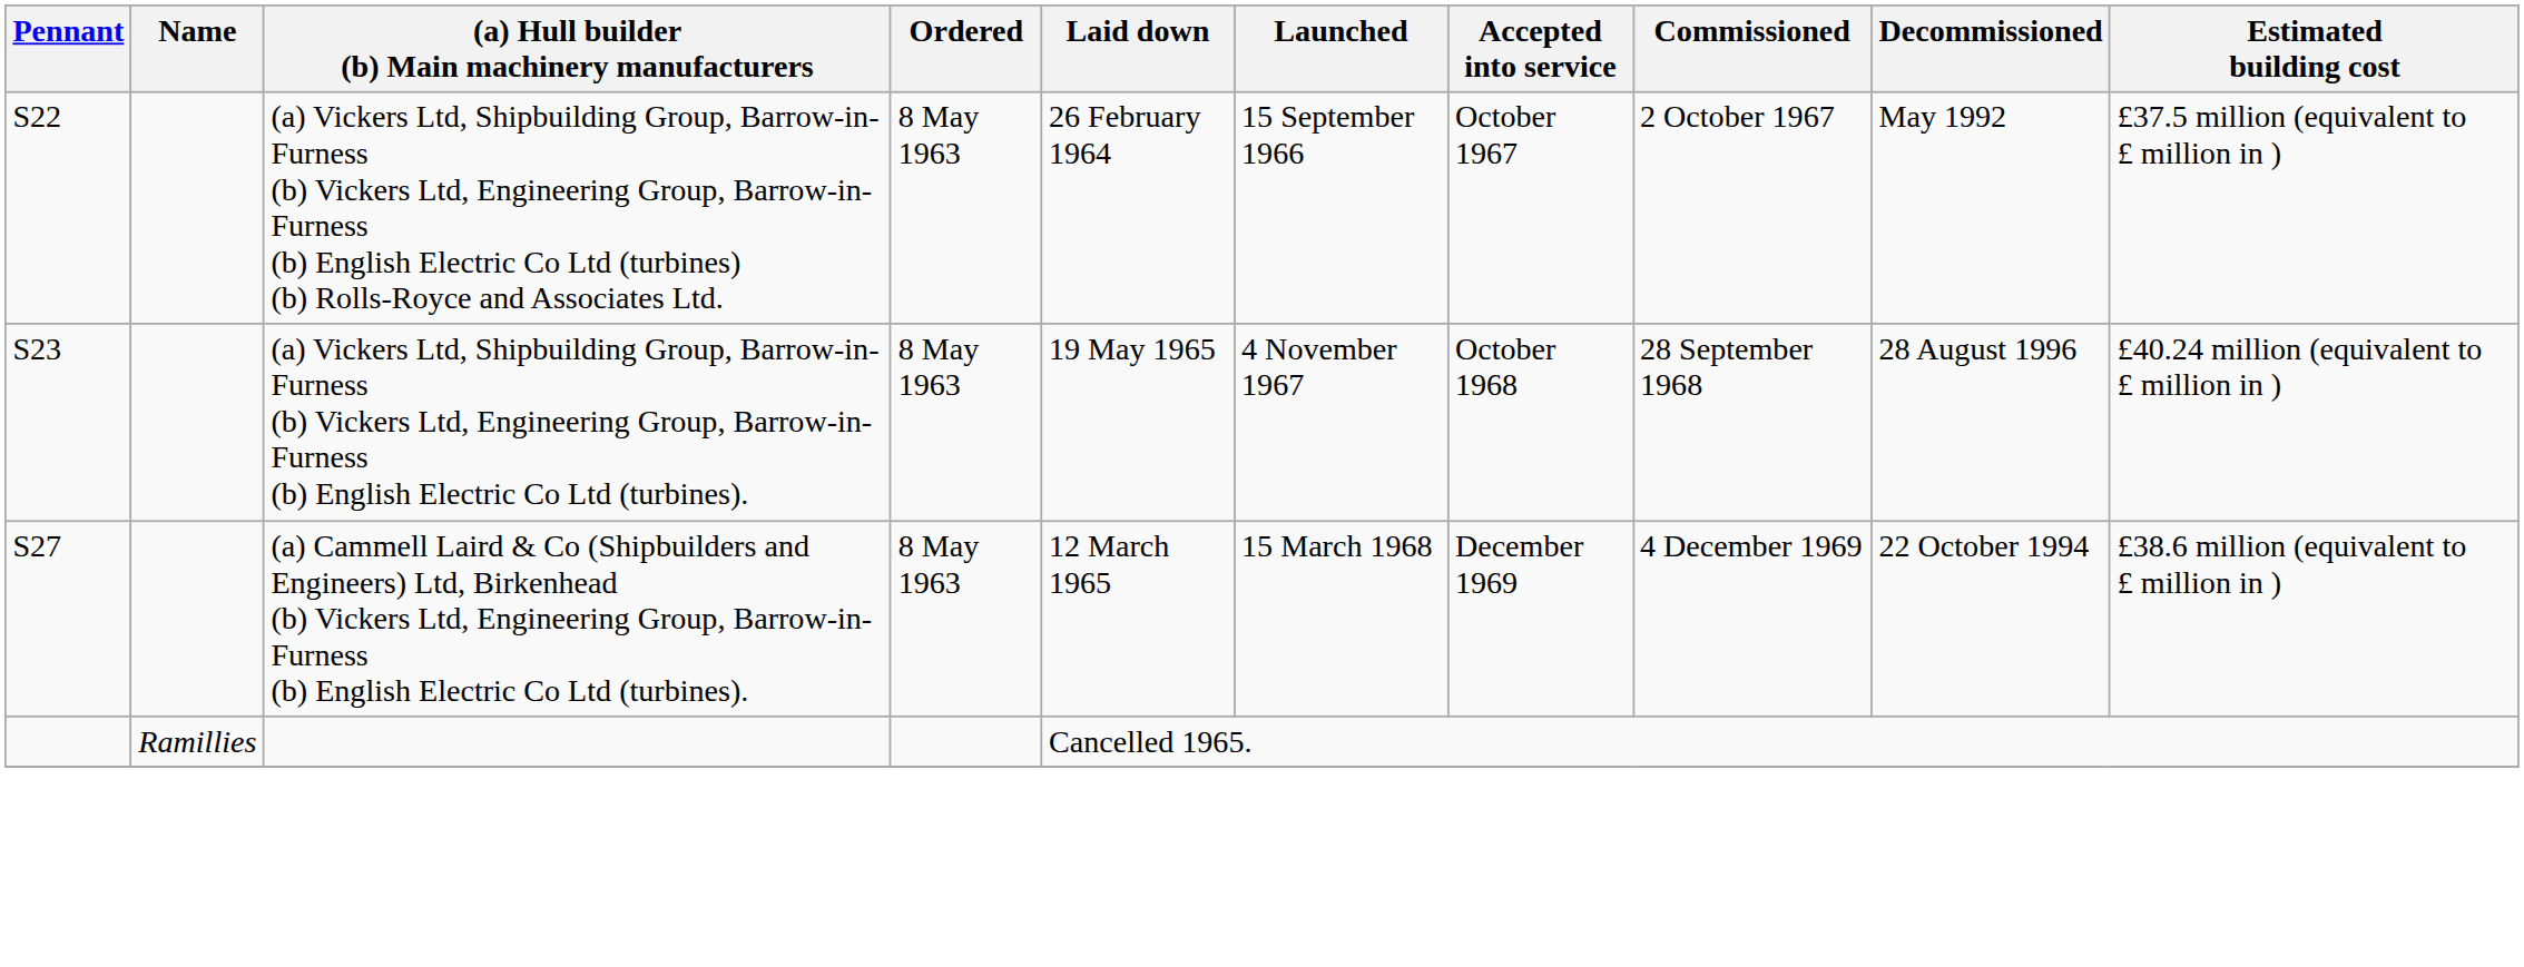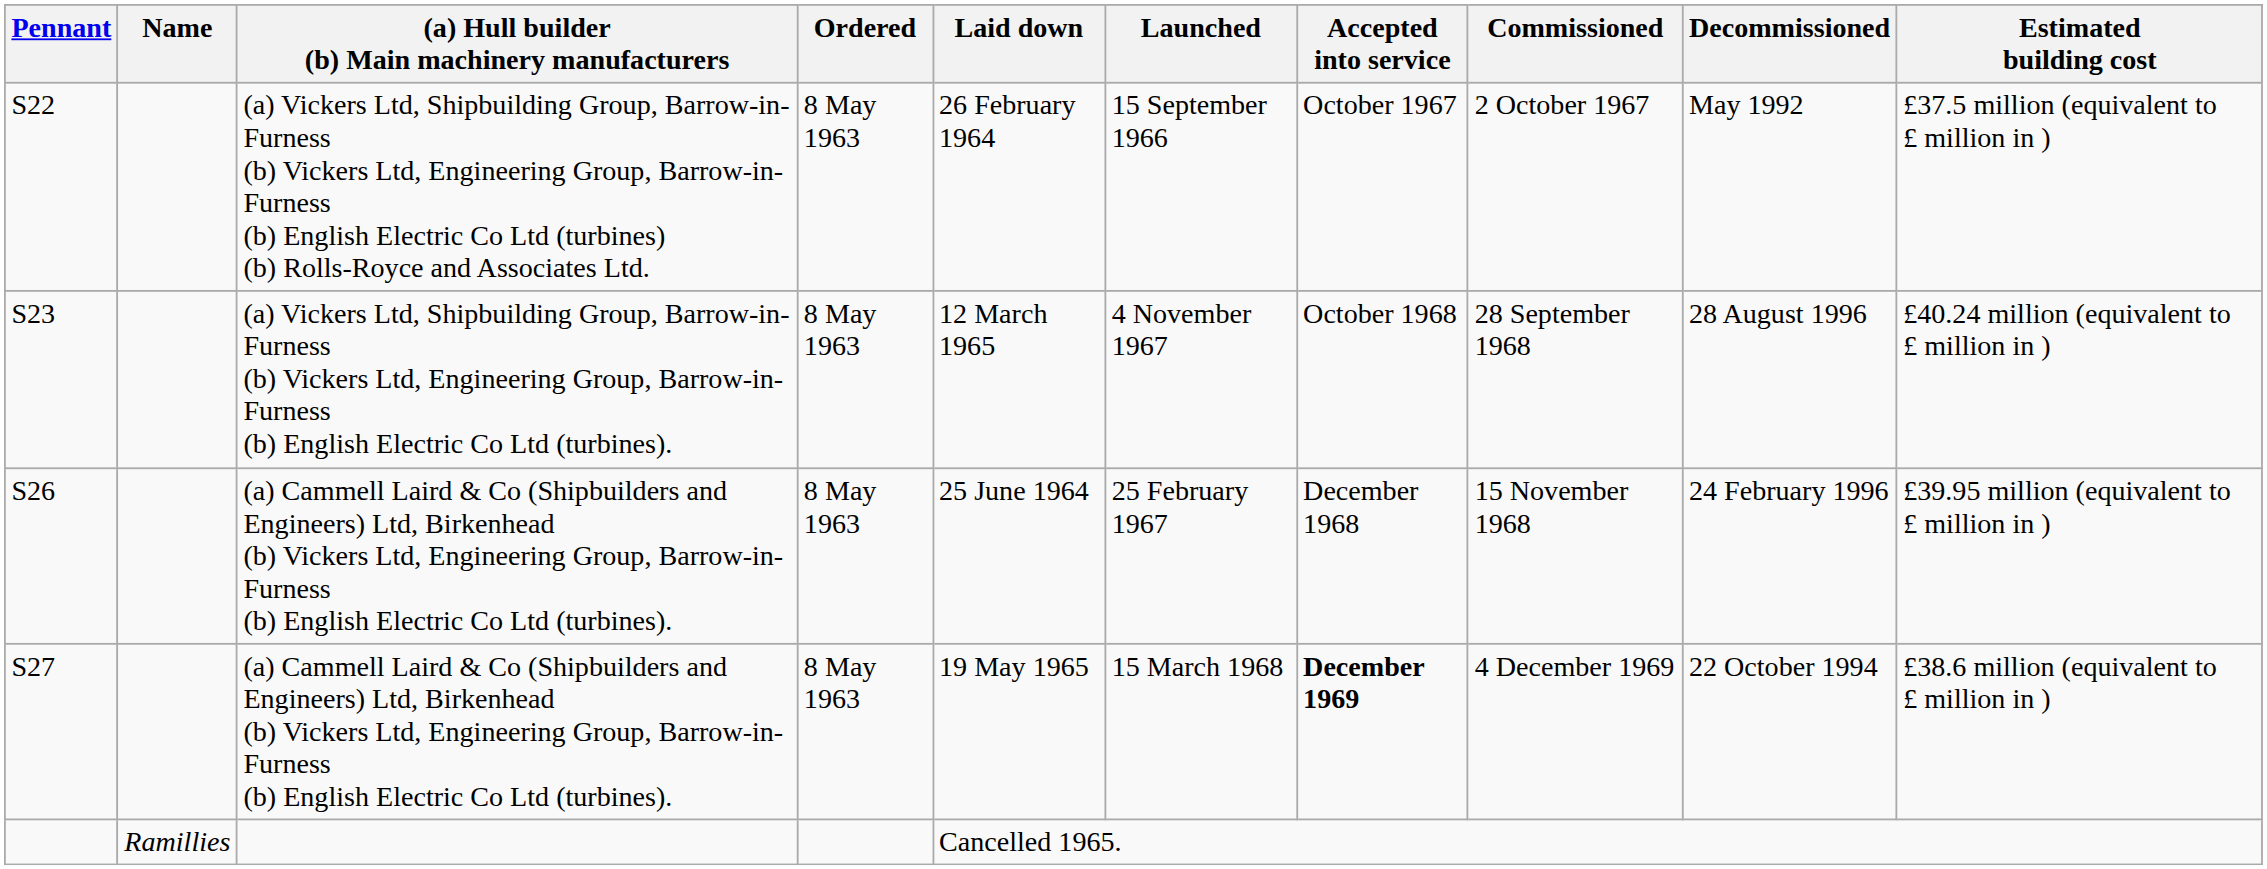S23 | Laid down: 19 May 1965 -> 12 March 1965
+ row: S26 | (a) Cammell Laird & Co (Shipbuilders and Engineers) Ltd, Birkenhead (b) Vickers Ltd, Engineering Group, Barrow-in-Furness (b) English Electric Co Ltd (turbines). | 8 May 1963 | 25 June 1964 | 25 February 1967 | December 1968 | 15 November 1968 | 24 February 1996 | £39.95 million (equivalent to £ million in )
S27 | Laid down: 12 March 1965 -> 19 May 1965
S27 | Accepted into service: normal -> bold
